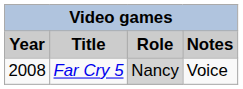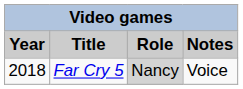Far Cry 5 | Year: 2008 -> 2018
